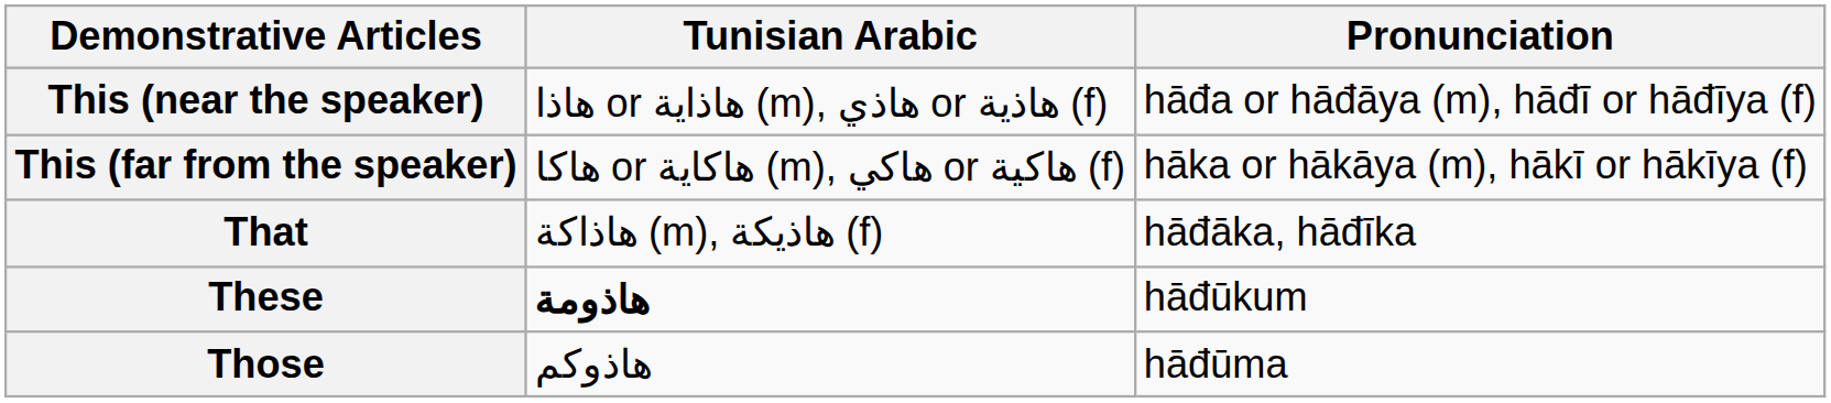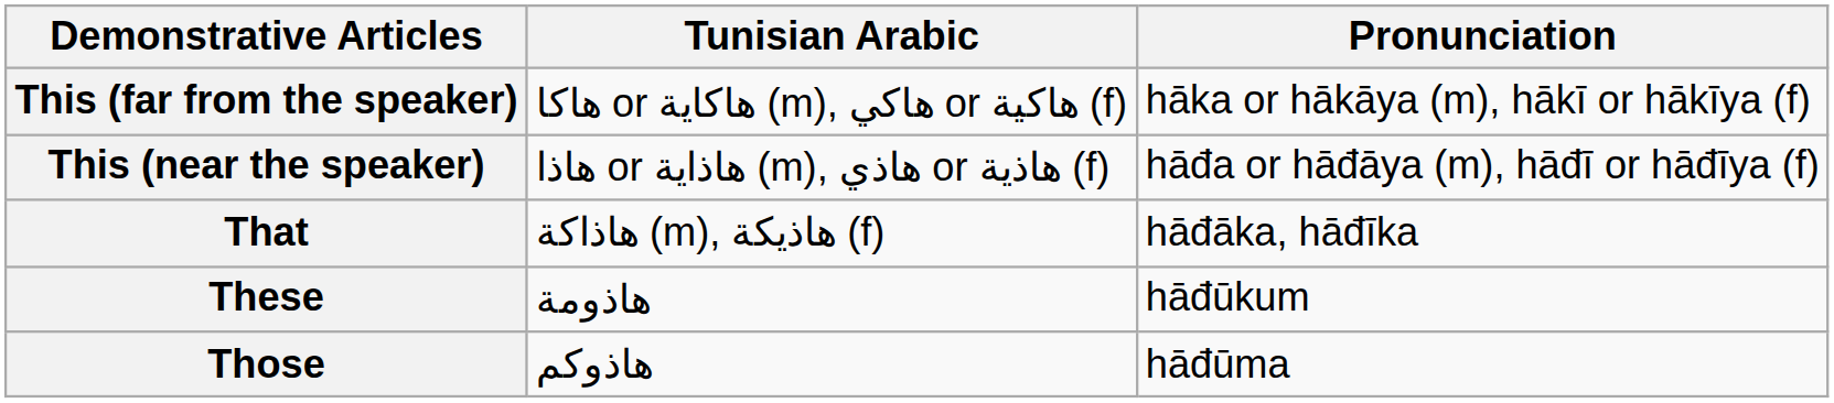rows swapped: This (near the speaker) <-> This (far from the speaker)
These | Tunisian Arabic: bold -> normal
